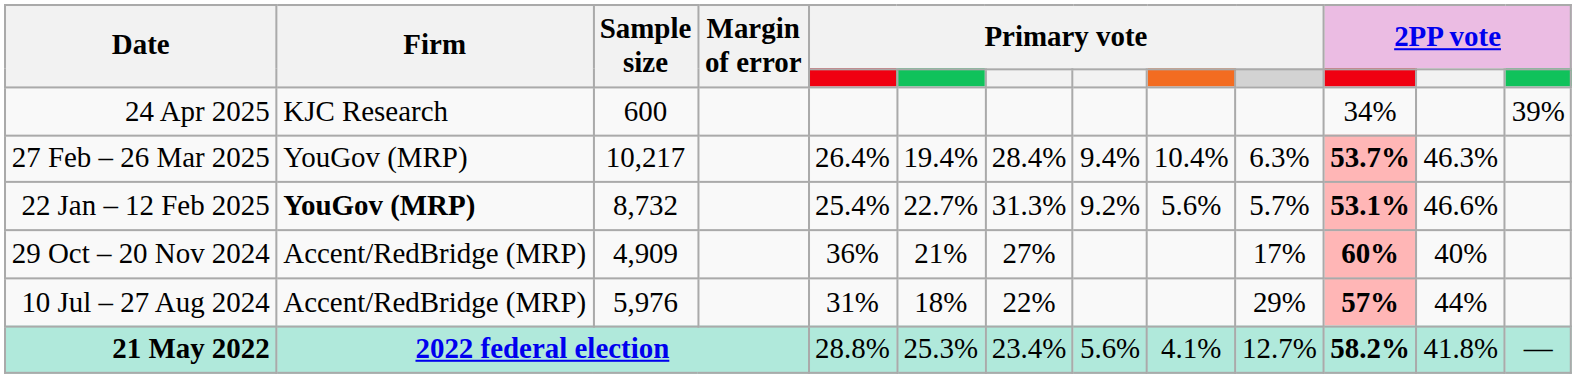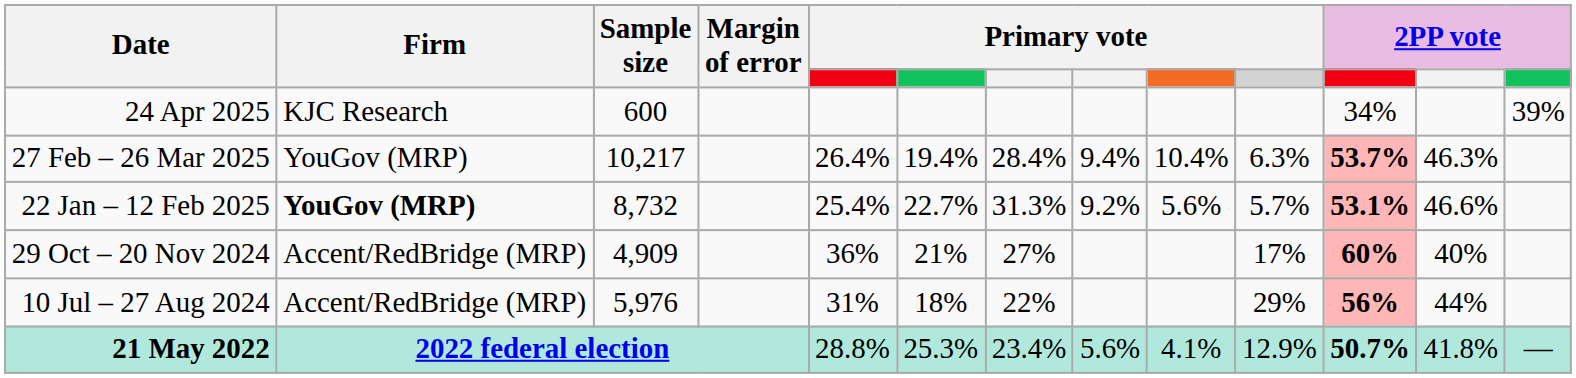10 Jul – 27 Aug 2024 | column 11: 57% -> 56%
21 May 2022 | column 10: 12.7% -> 12.9%
21 May 2022 | column 11: 58.2% -> 50.7%
